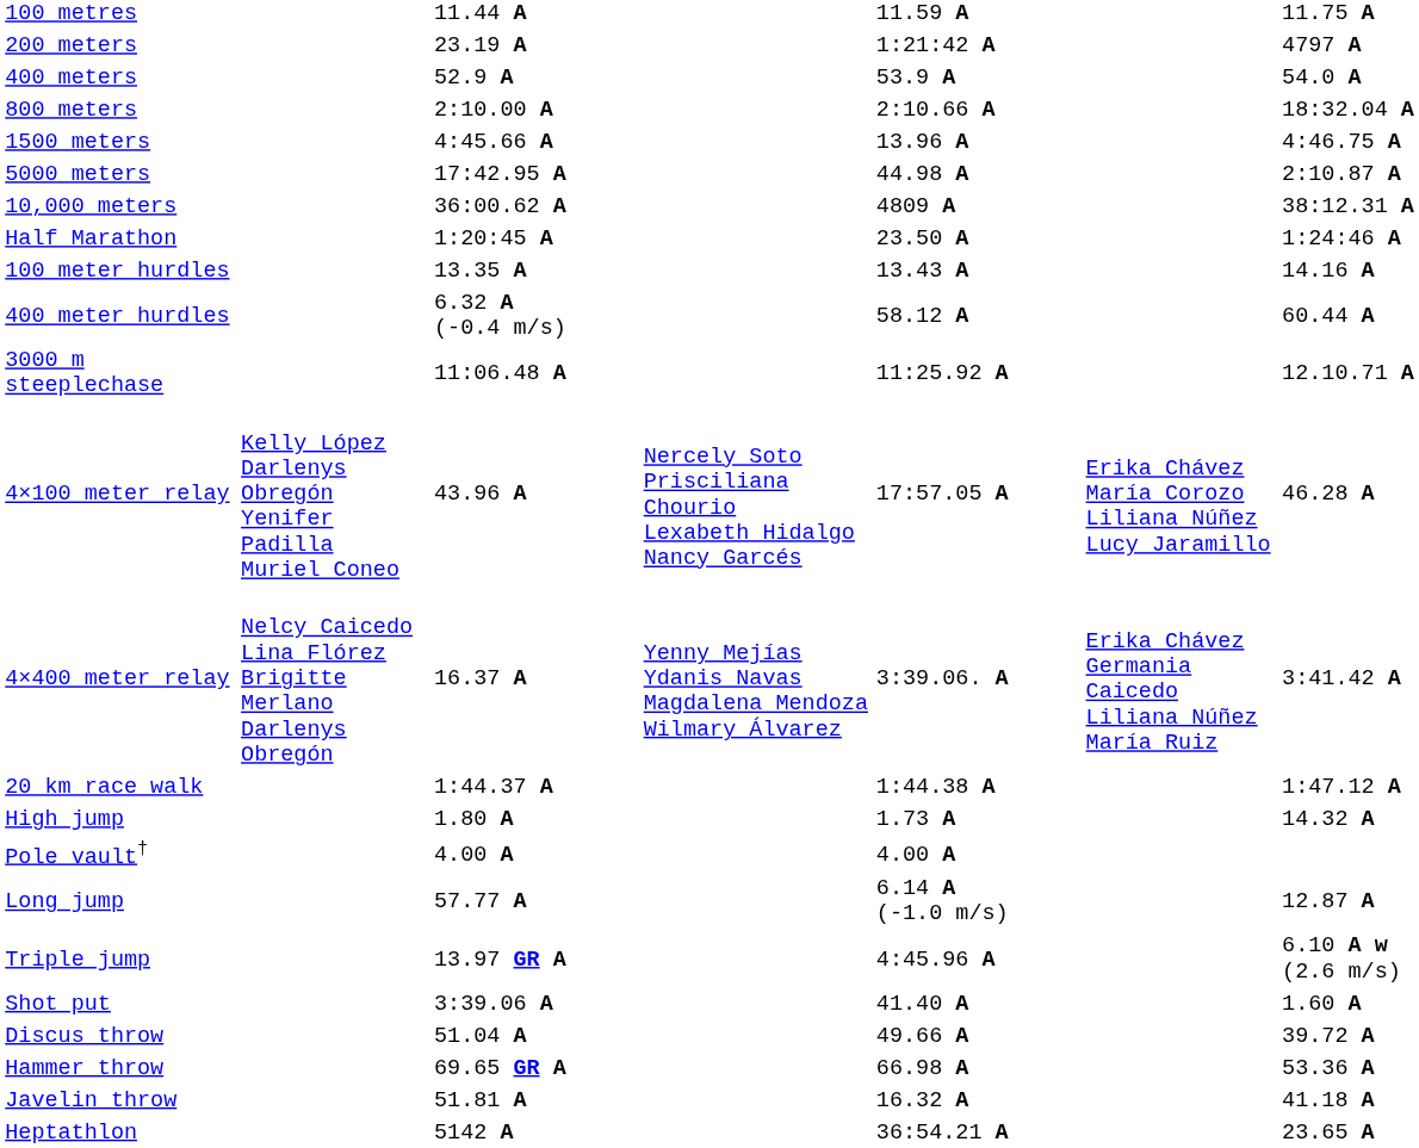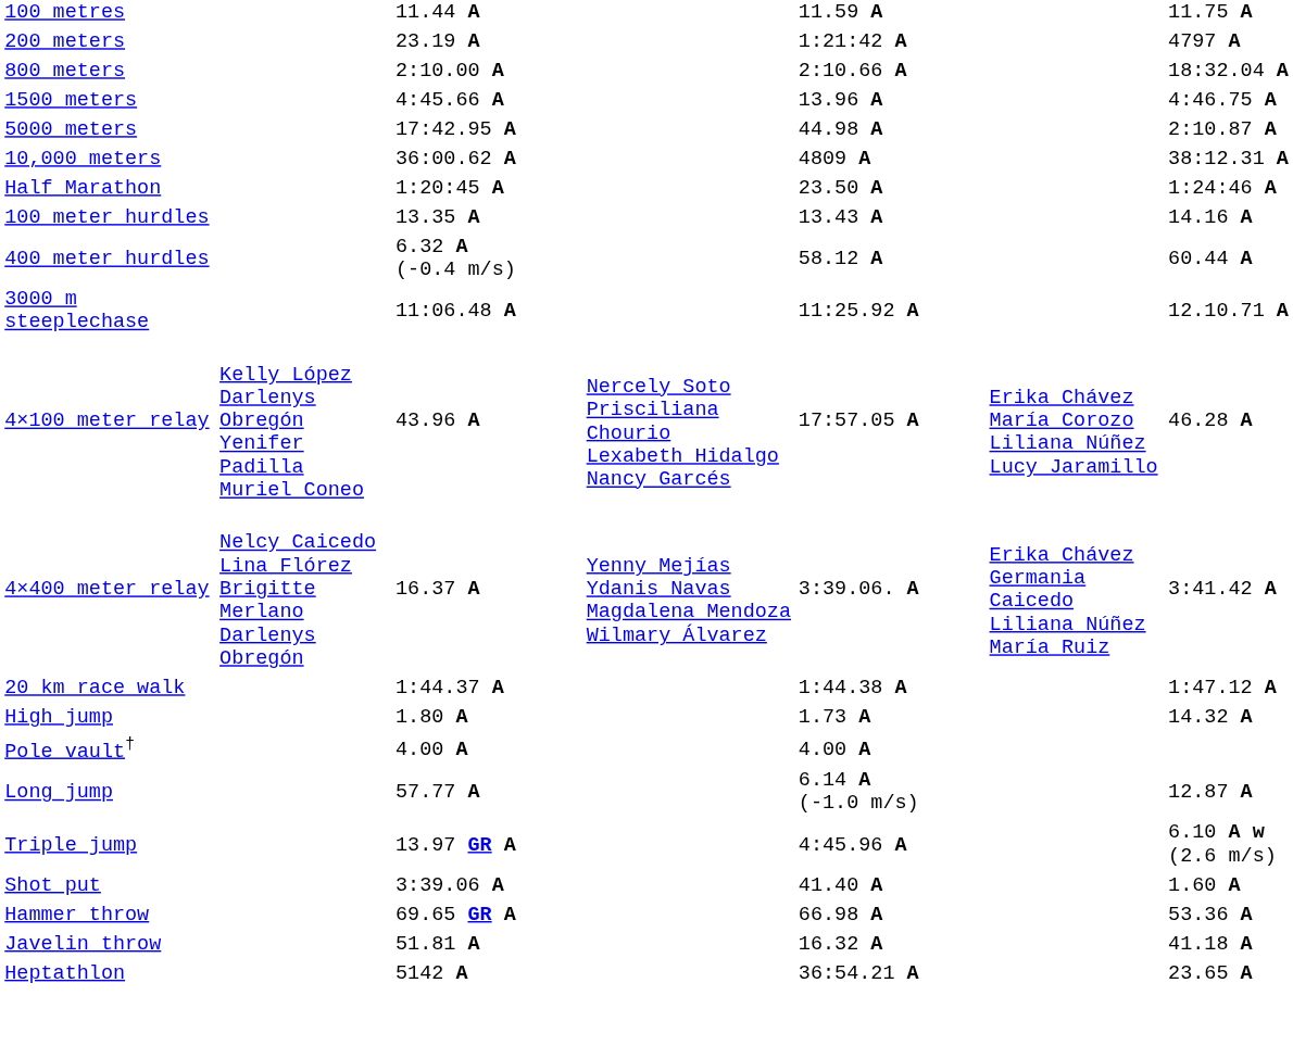- row: 400 meters | 52.9 A | 53.9 A | 54.0 A
- row: Discus throw | 51.04 A | 49.66 A | 39.72 A
